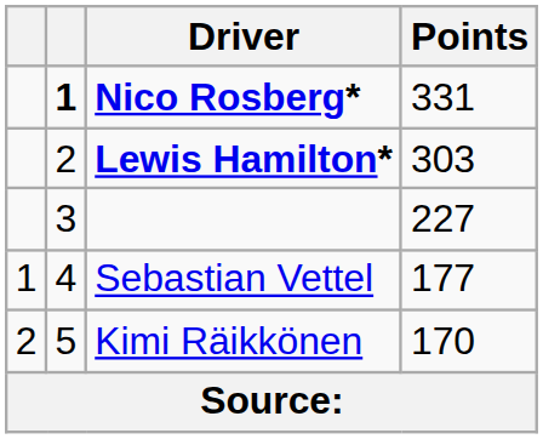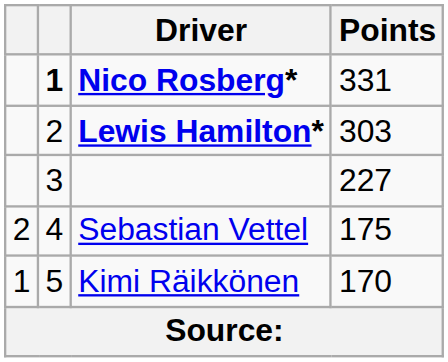Sebastian Vettel | column 1: 1 -> 2
Sebastian Vettel | Points: 177 -> 175
Kimi Räikkönen | column 1: 2 -> 1
